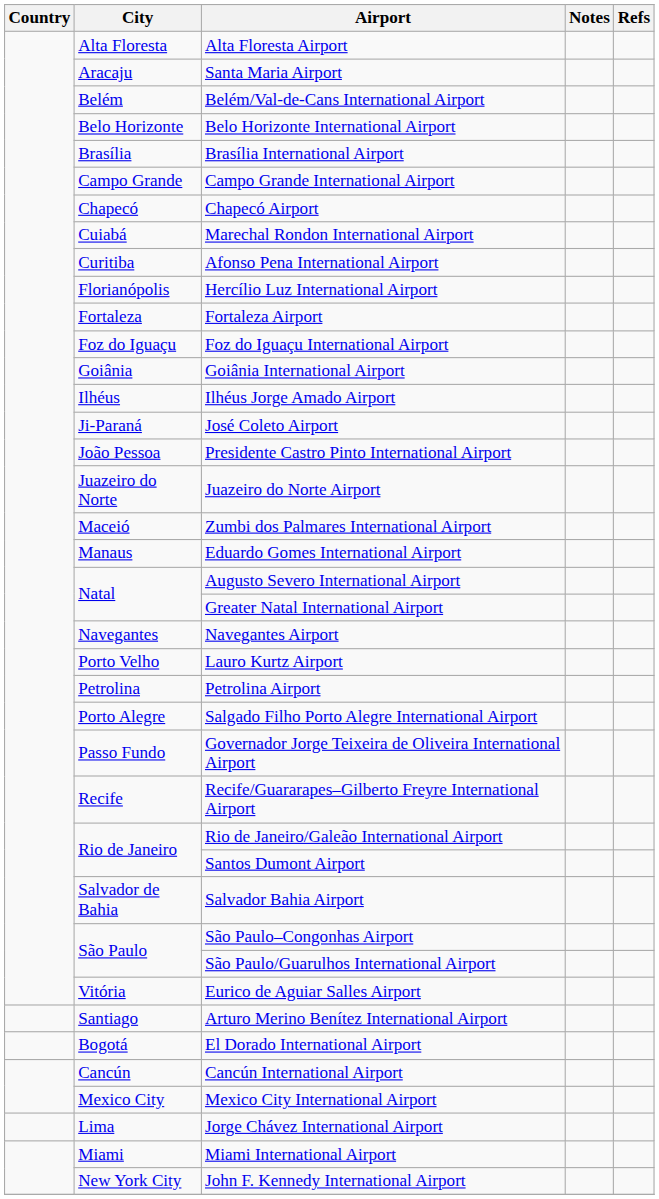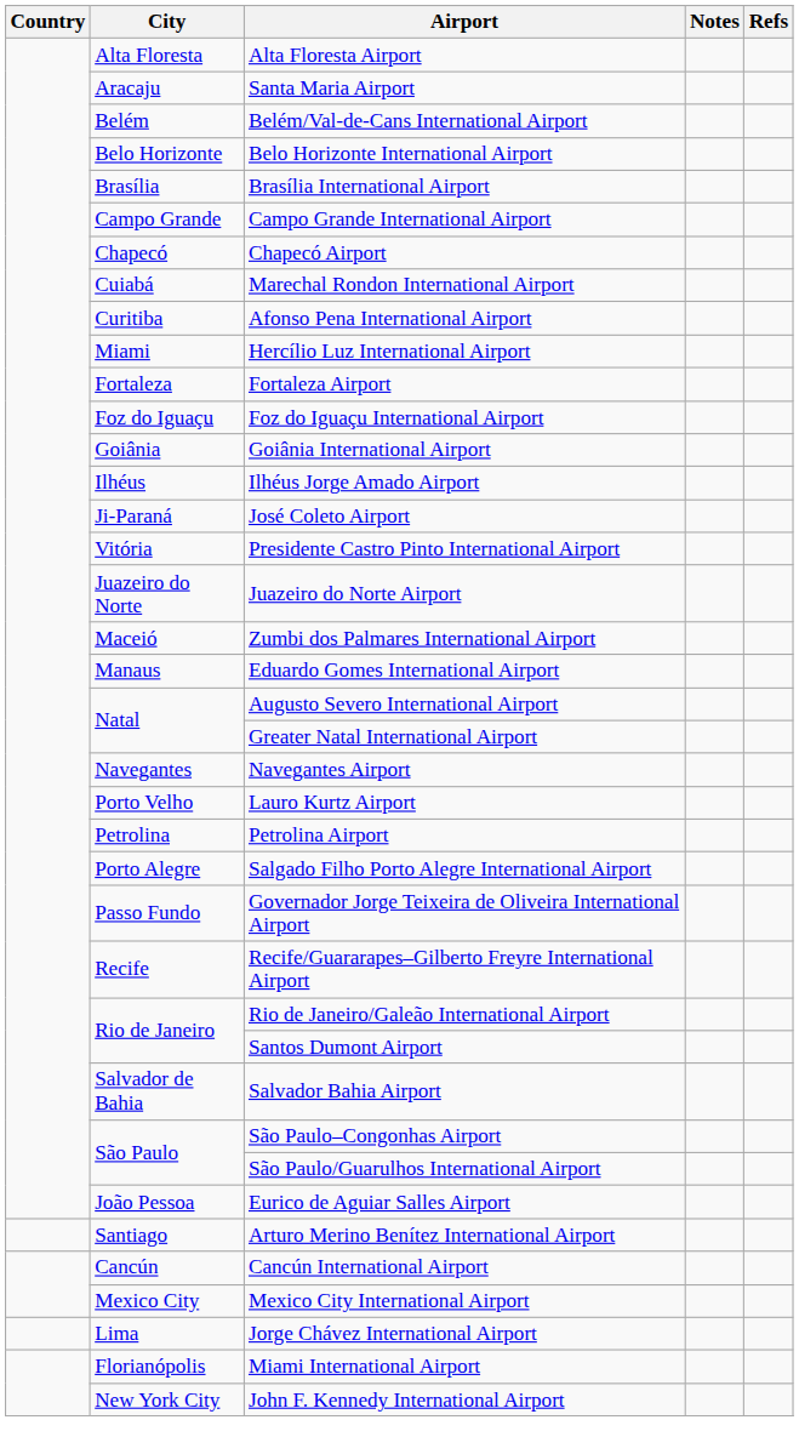Hercílio Luz International Airport | City: Florianópolis -> Miami
Presidente Castro Pinto International Airport | City: João Pessoa -> Vitória
Eurico de Aguiar Salles Airport | City: Vitória -> João Pessoa
- row: Bogotá | El Dorado International Airport
Miami International Airport | City: Miami -> Florianópolis
